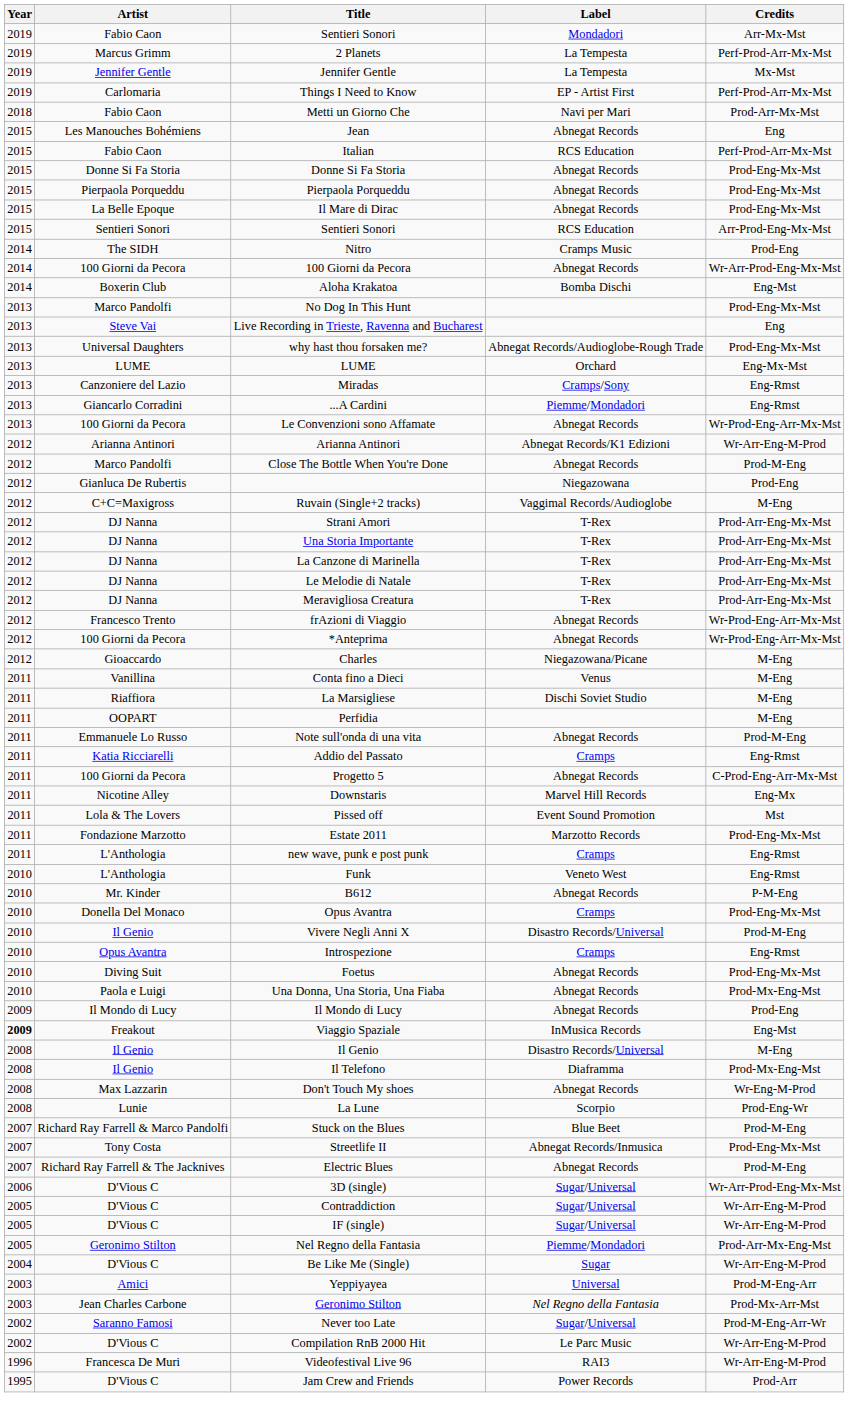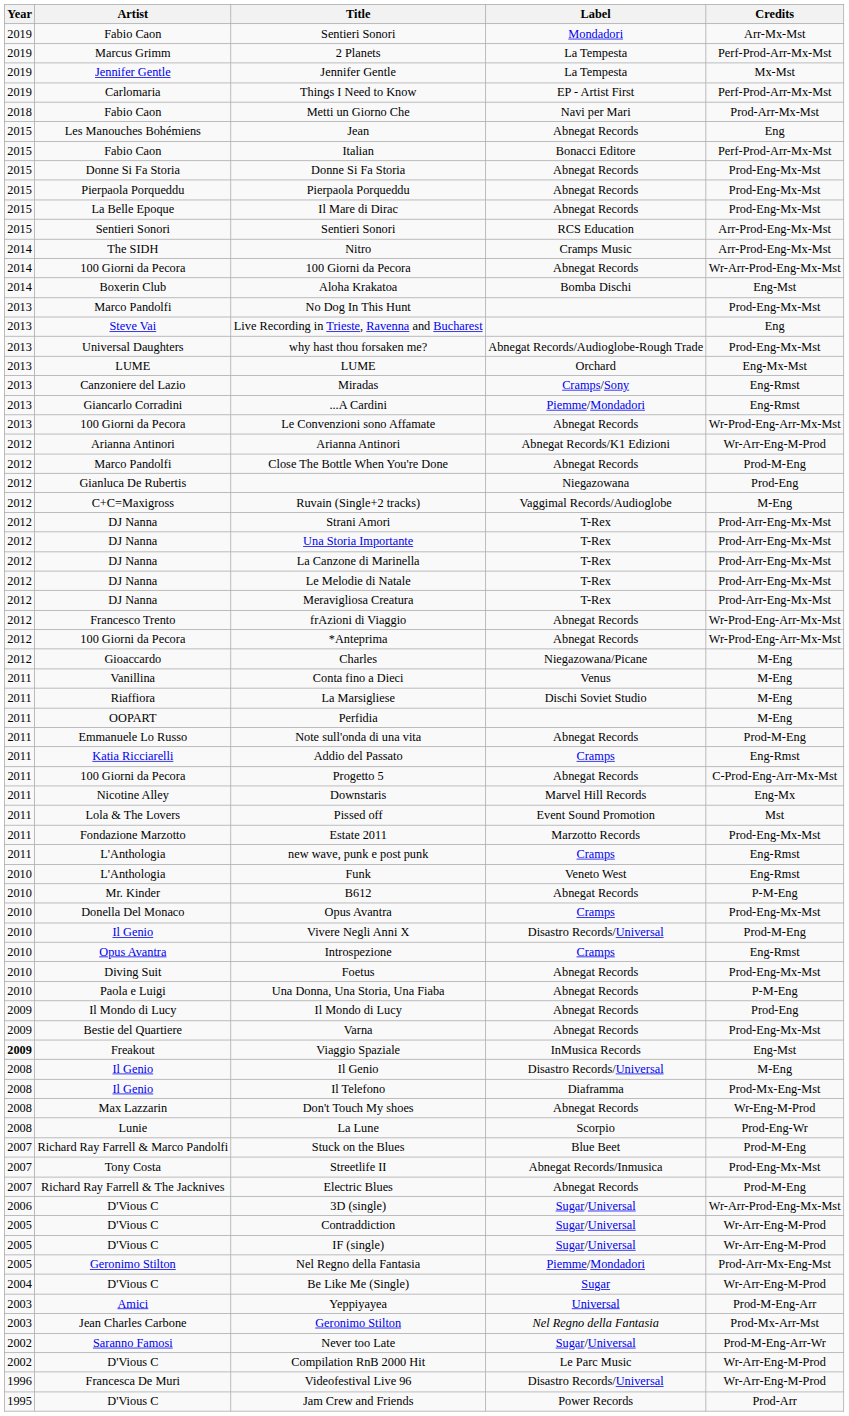Italian | Label: RCS Education -> Bonacci Editore
Nitro | Credits: Prod-Eng -> Arr-Prod-Eng-Mx-Mst
Una Donna, Una Storia, Una Fiaba | Credits: Prod-Mx-Eng-Mst -> P-M-Eng
+ row: 2009 | Bestie del Quartiere | Varna | Abnegat Records | Prod-Eng-Mx-Mst
Videofestival Live 96 | Label: RAI3 -> Disastro Records/Universal
